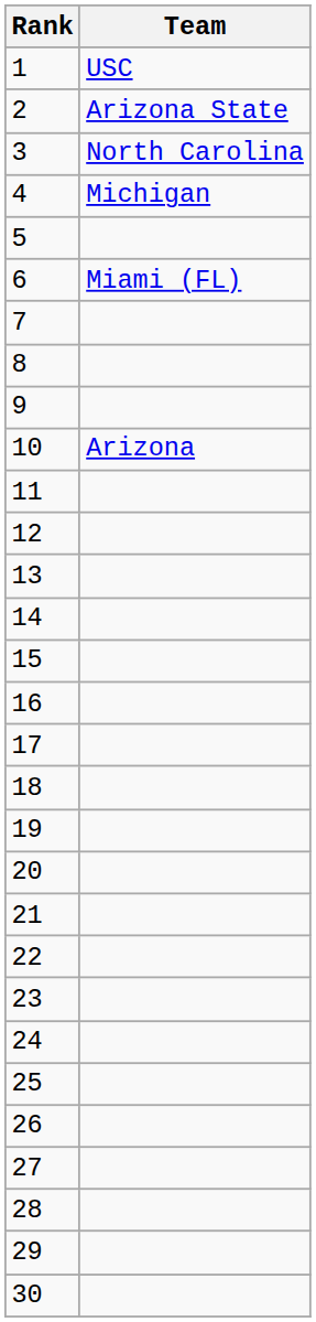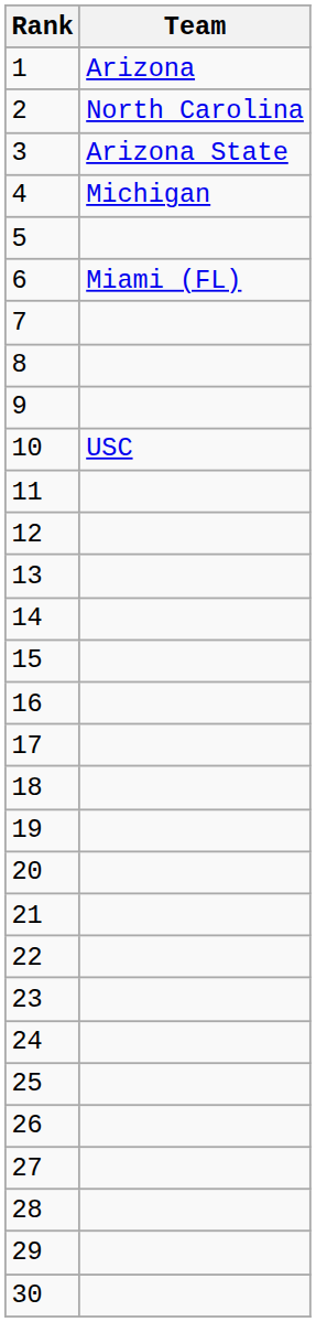1 | Team: USC -> Arizona
2 | Team: Arizona State -> North Carolina
3 | Team: North Carolina -> Arizona State
10 | Team: Arizona -> USC
